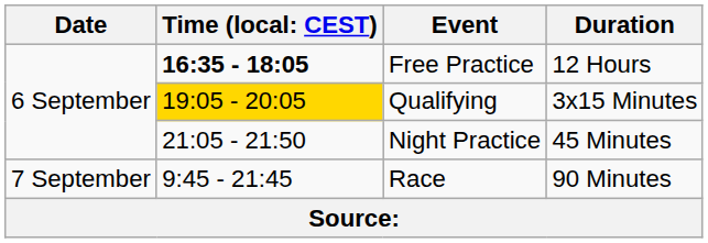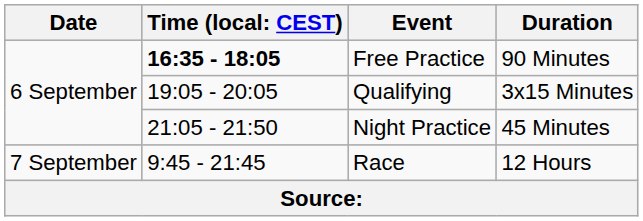Free Practice | Duration: 12 Hours -> 90 Minutes
Qualifying | column 2: gold background -> no background
Race | Duration: 90 Minutes -> 12 Hours
